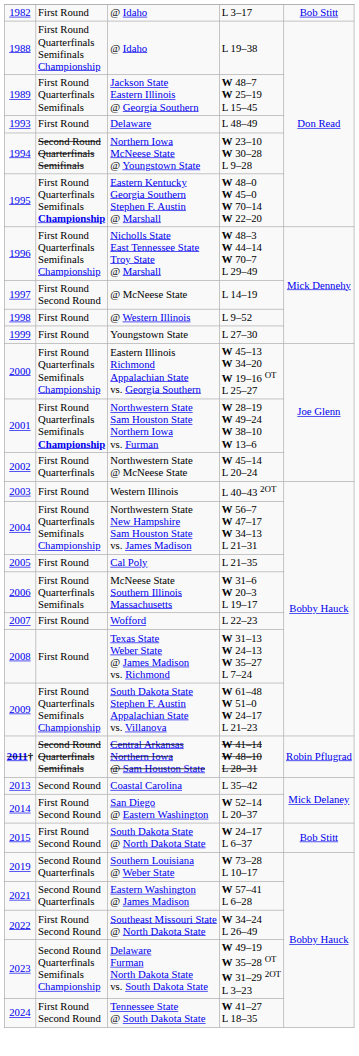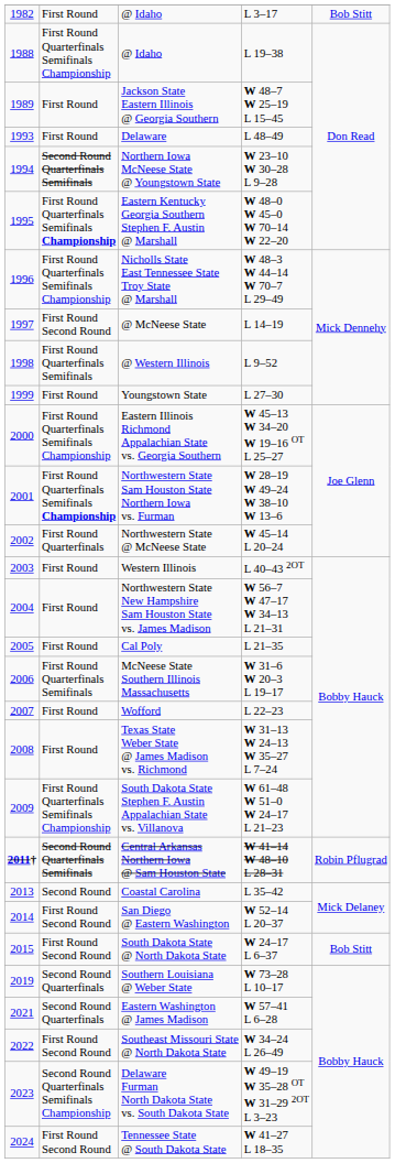W 48–7 W 25–19 L 15–45 | column 2: First Round Quarterfinals Semifinals -> First Round
L 9–52 | column 2: First Round -> First Round Quarterfinals Semifinals
W 56–7 W 47–17 W 34–13 L 21–31 | column 2: First Round Quarterfinals Semifinals Championship -> First Round
